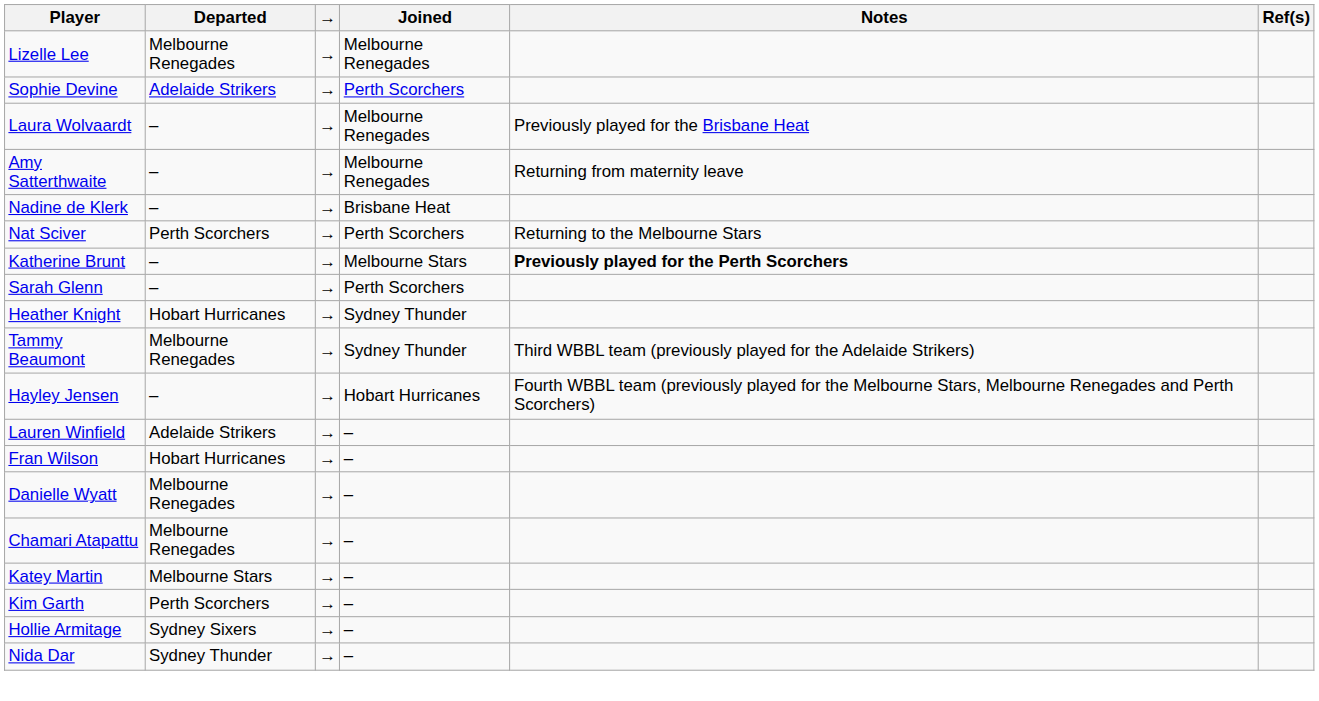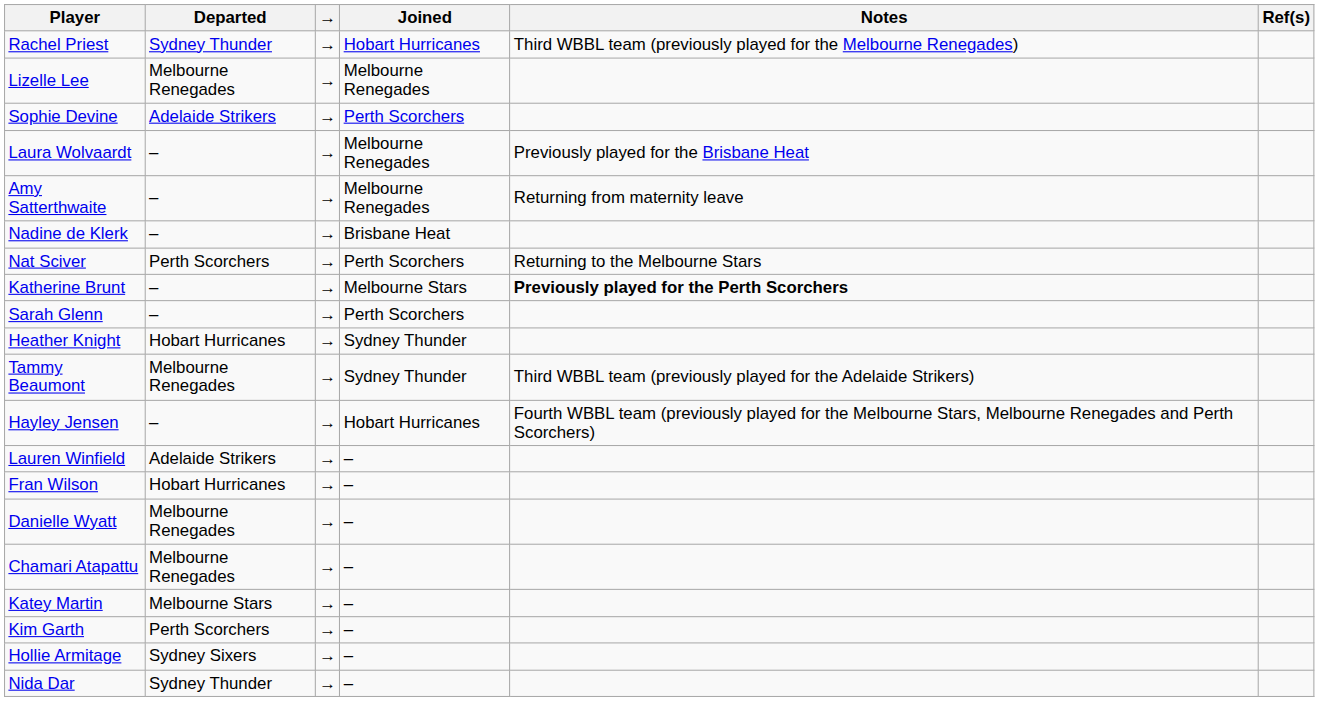+ row: Rachel Priest | Sydney Thunder | → | Hobart Hurricanes | Third WBBL team (previously played for the Melbourne Renegades)
